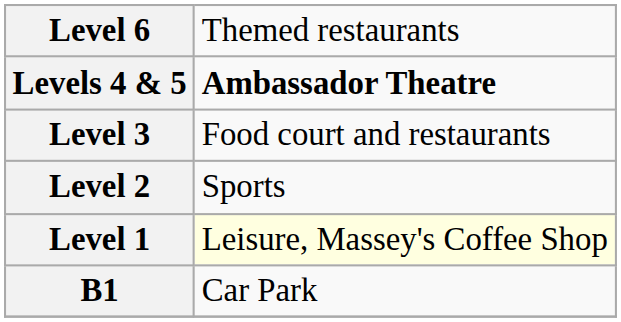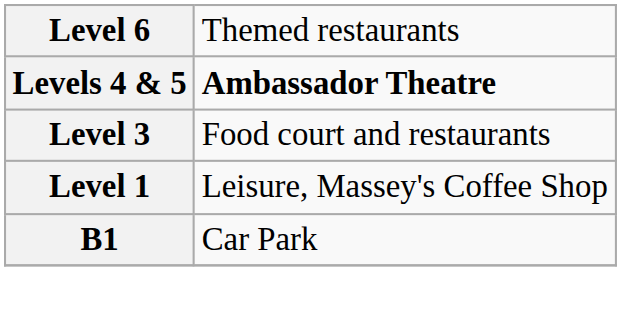- row: Level 2 | Sports
Level 1 | column 2: lightyellow background -> no background
